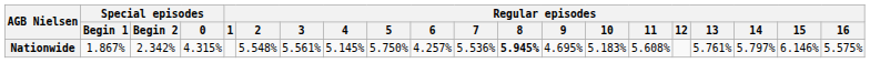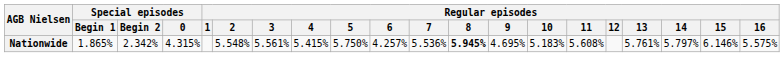Nationwide | Special episodes / Begin 1: 1.867% -> 1.865%
Nationwide | Regular episodes / 4: 5.145% -> 5.415%
